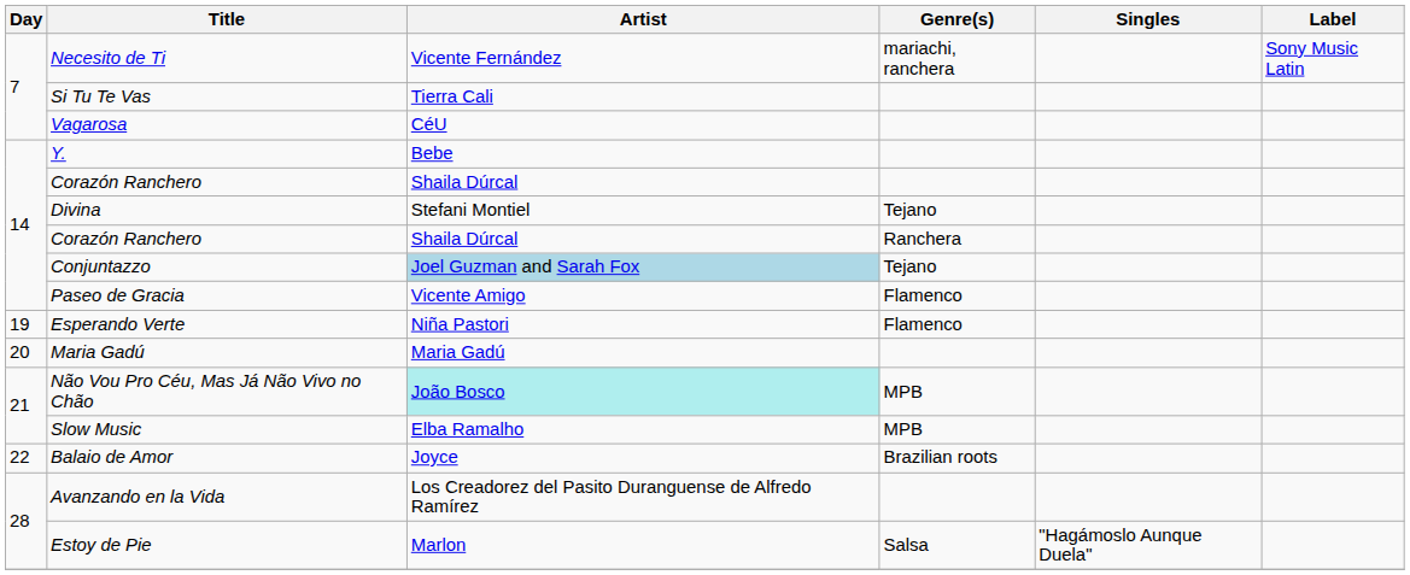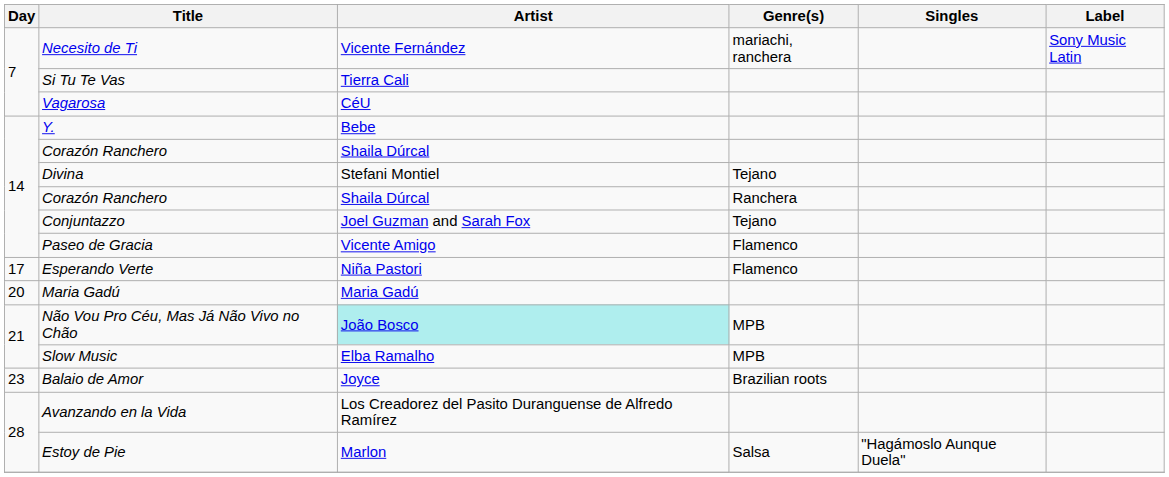Conjuntazzo | Artist: lightblue background -> no background
Esperando Verte | Day: 19 -> 17
Balaio de Amor | Day: 22 -> 23
